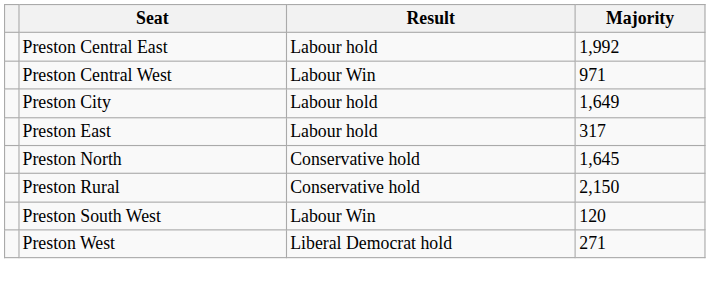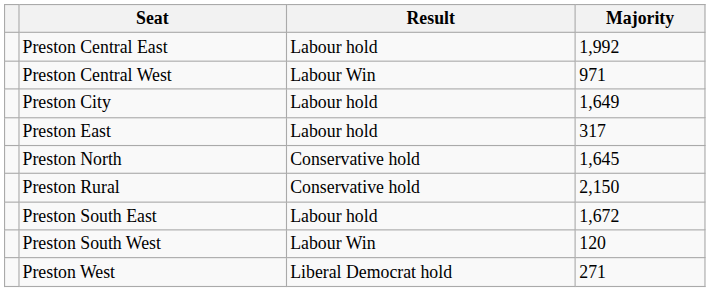+ row: Preston South East | Labour hold | 1,672
